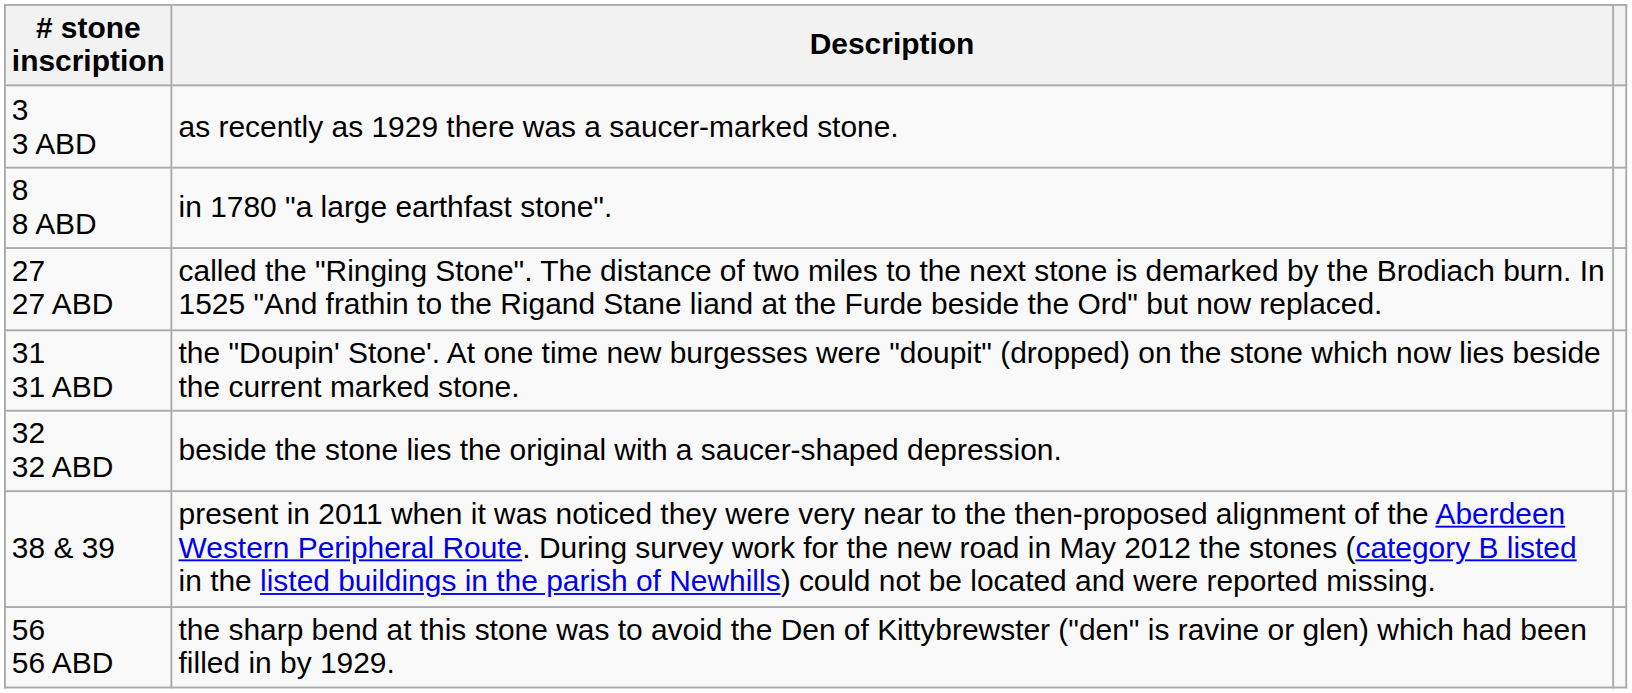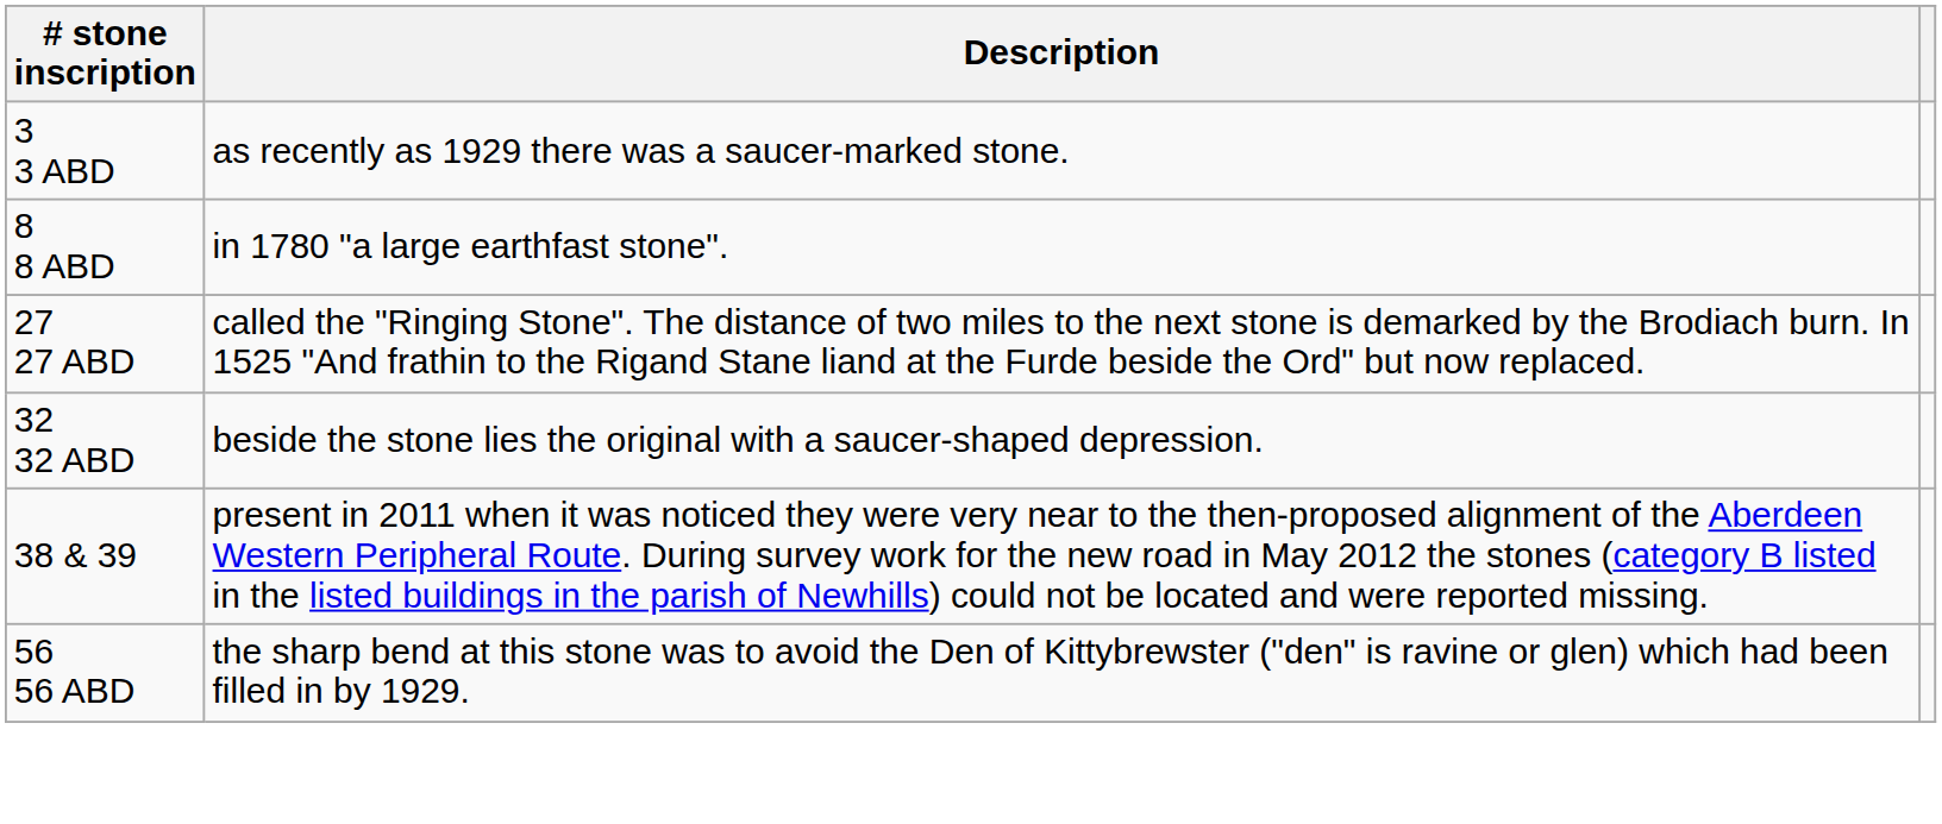- row: 31 31 ABD | the "Doupin' Stone'. At one time new burgesses were "doupit" (dropped) on the stone which now lies beside the current marked stone.
